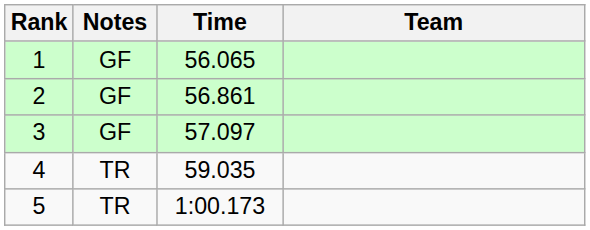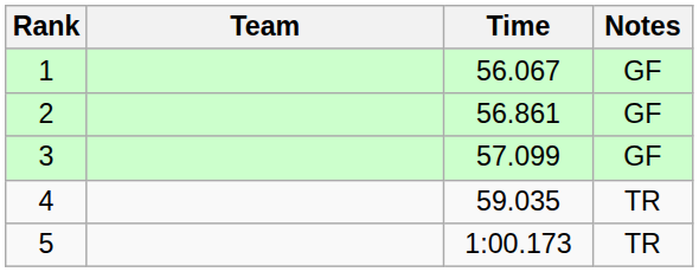columns swapped: Team <-> Notes
1 | Time: 56.065 -> 56.067
3 | Time: 57.097 -> 57.099
